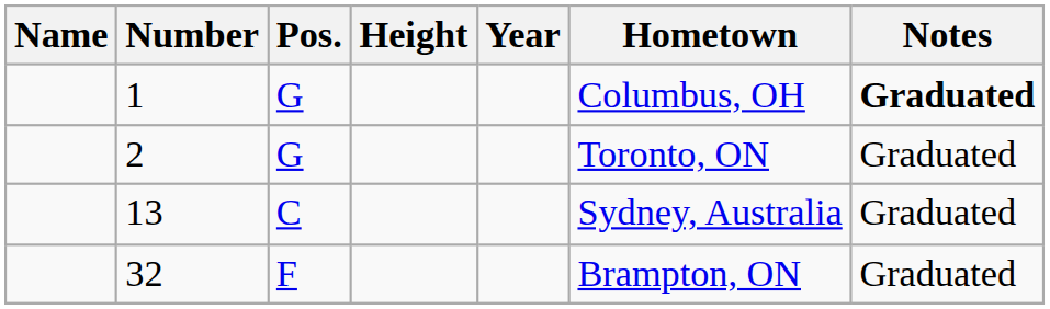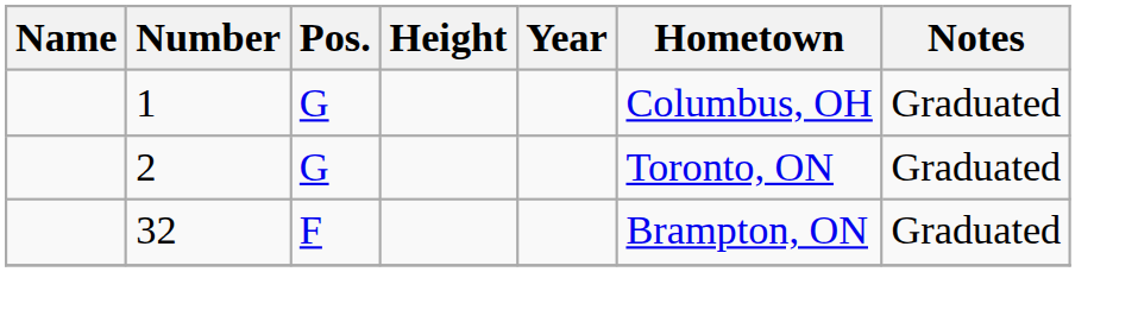1 | Notes: bold -> normal
- row: 13 | C | Sydney, Australia | Graduated
